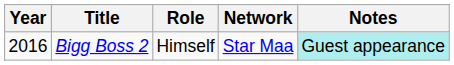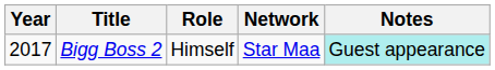Bigg Boss 2 | Year: 2016 -> 2017
